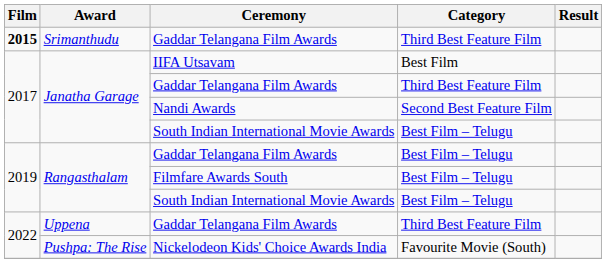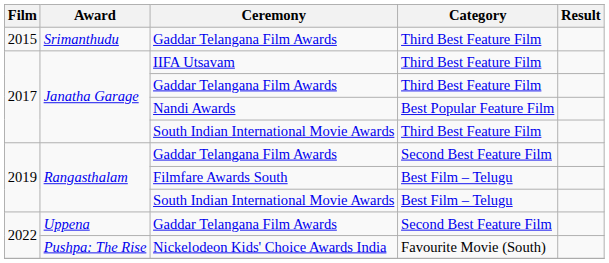Srimanthudu / Gaddar Telangana Film Awards | Film: bold -> normal
IIFA Utsavam | Category: Best Film -> Third Best Feature Film
Nandi Awards | Category: Second Best Feature Film -> Best Popular Feature Film
Janatha Garage / South Indian International Movie Awards | Category: Best Film – Telugu -> Third Best Feature Film
Rangasthalam / Gaddar Telangana Film Awards | Category: Best Film – Telugu -> Second Best Feature Film
Uppena / Gaddar Telangana Film Awards | Category: Third Best Feature Film -> Second Best Feature Film
